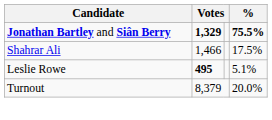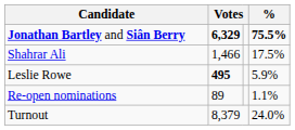Jonathan Bartley and Siân Berry | column 2: 1,329 -> 6,329
Leslie Rowe | %: 5.1% -> 5.9%
+ row: Re-open nominations | 89 | 1.1%
Turnout | %: 20.0% -> 24.0%
